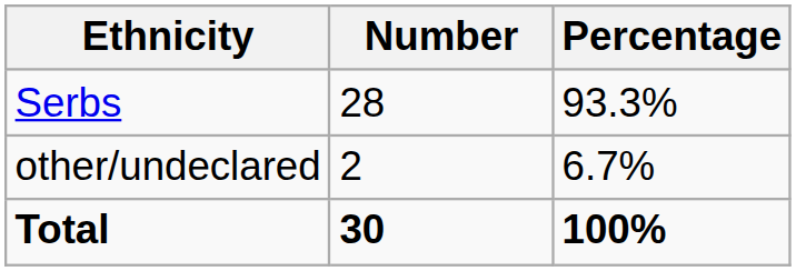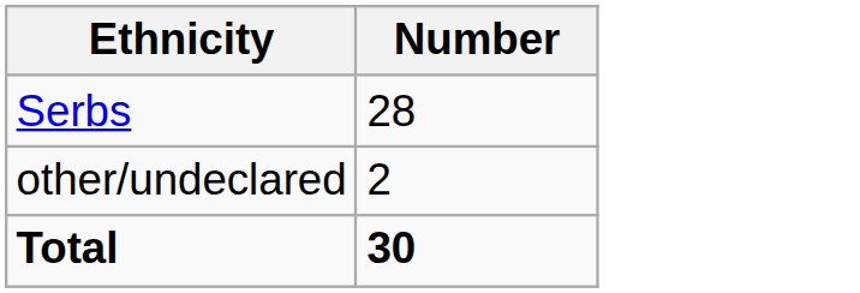- column: Percentage | 93.3% | 6.7% | 100%
